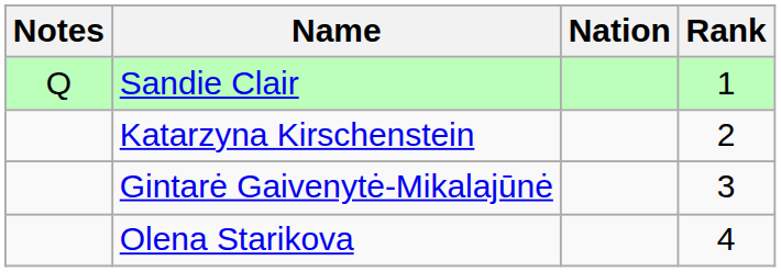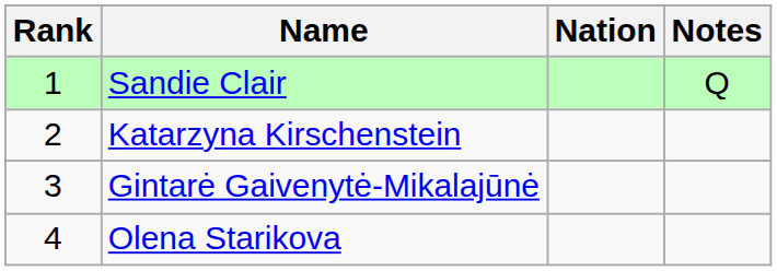columns swapped: Rank <-> Notes
